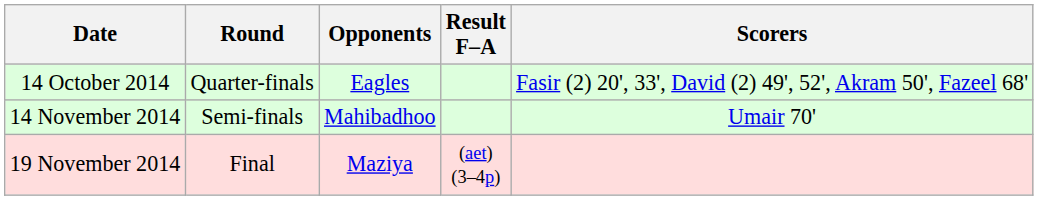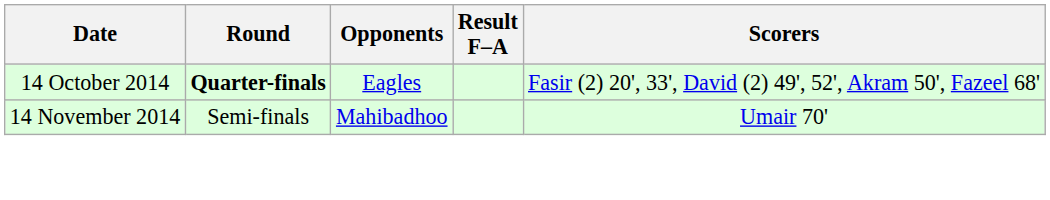14 October 2014 | Round: normal -> bold
- row: 19 November 2014 | Final | Maziya | (aet) (3–4p)
